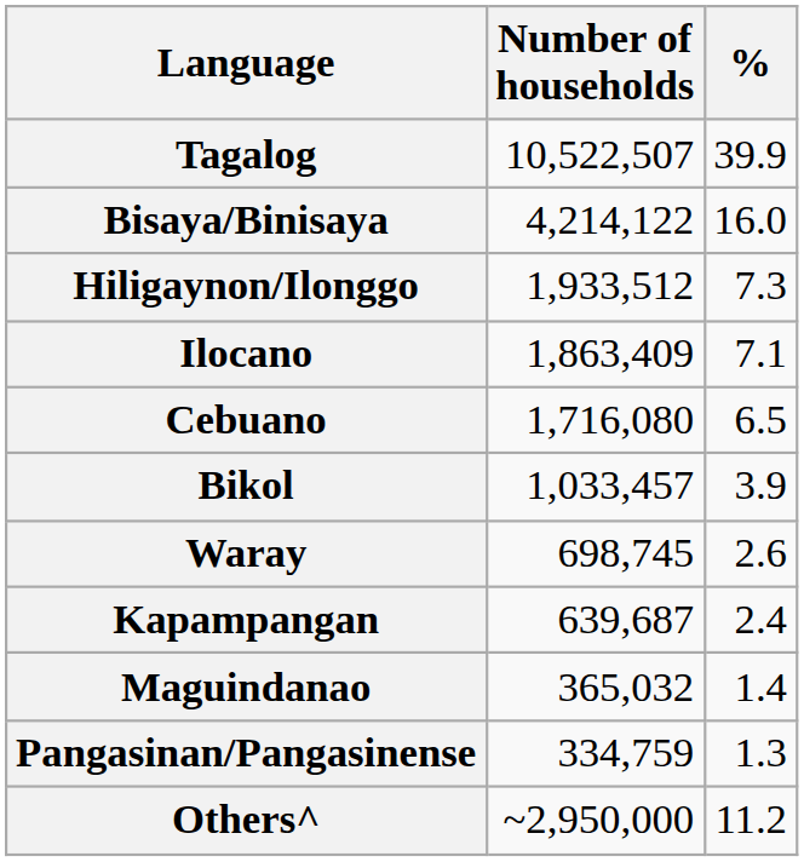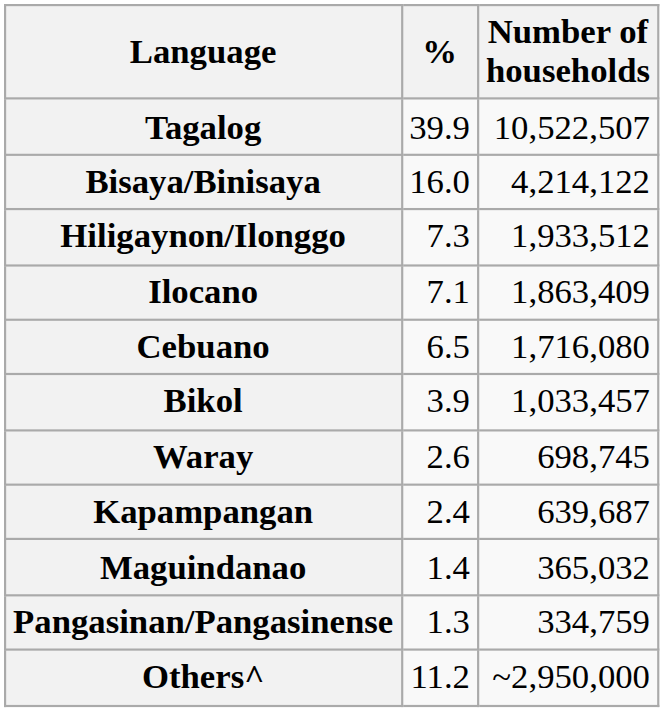columns swapped: Number of households <-> %
